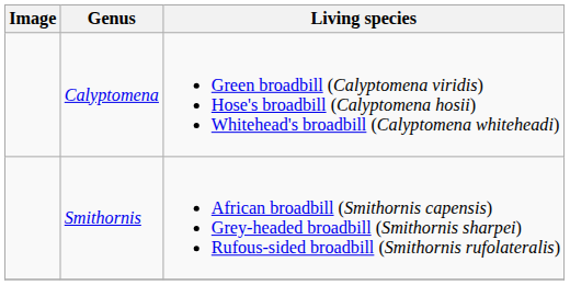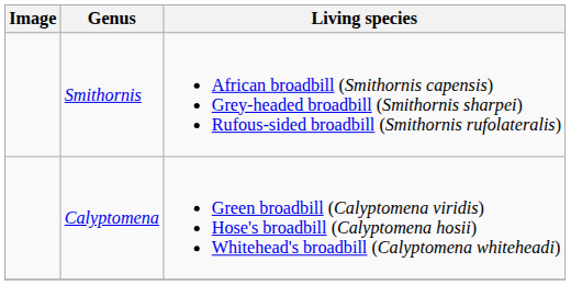rows swapped: Smithornis <-> Calyptomena
